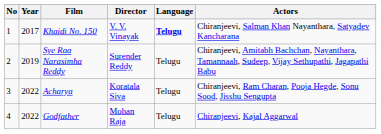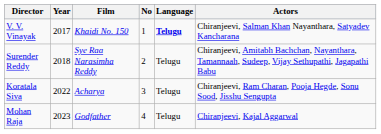columns swapped: No <-> Director
Sye Raa Narasimha Reddy | Year: 2019 -> 2018
Godfather | Year: 2022 -> 2023
